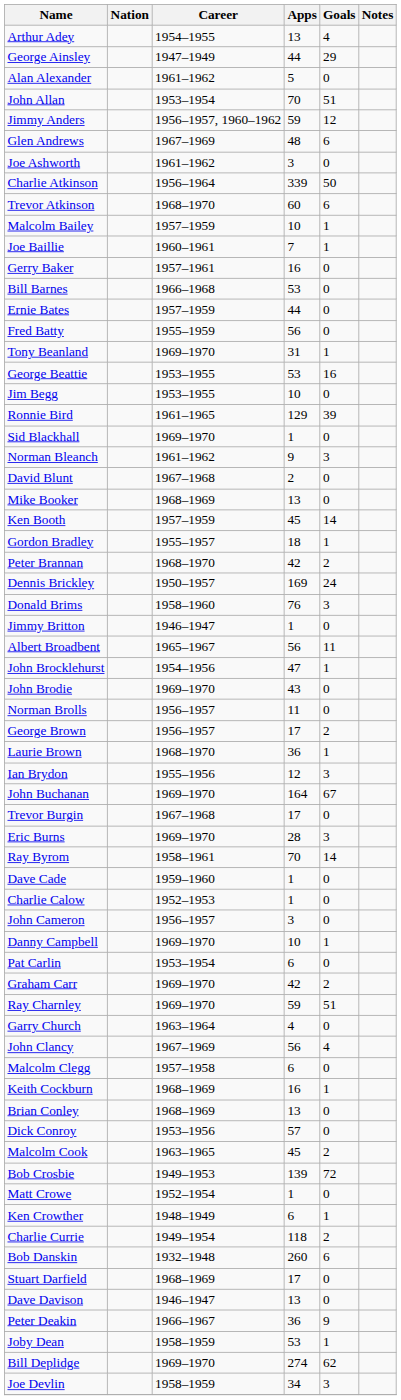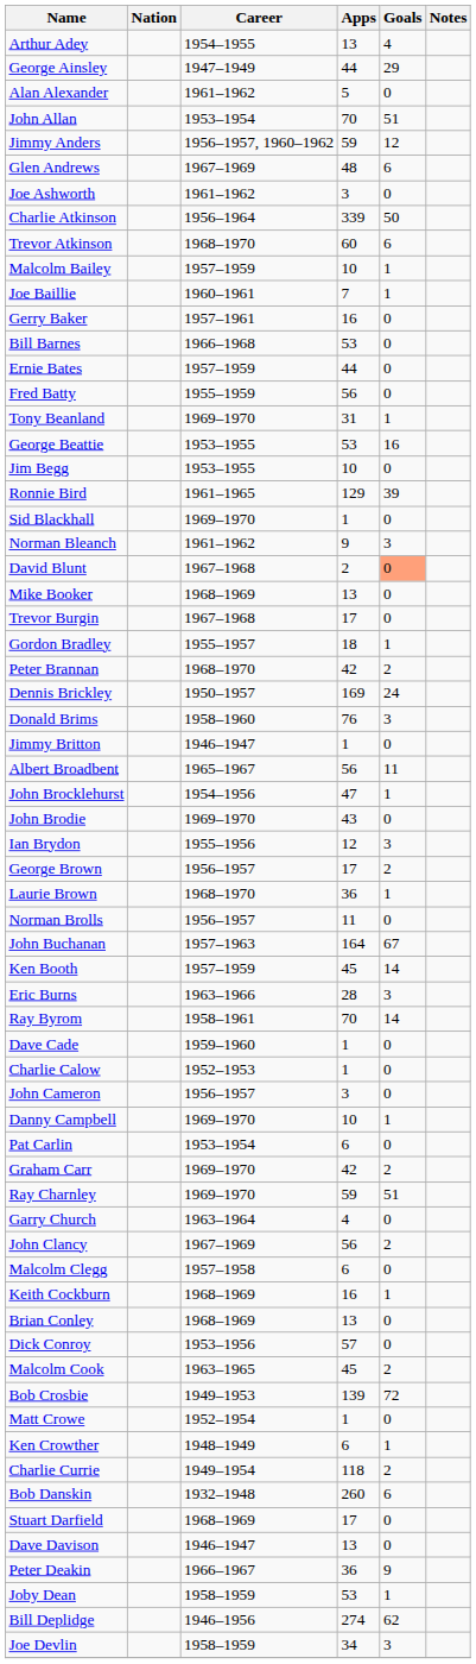David Blunt | Goals: no background -> lightsalmon background
rows swapped: Ken Booth <-> Trevor Burgin
rows swapped: Norman Brolls <-> Ian Brydon
John Buchanan | Career: 1969–1970 -> 1957–1963
Eric Burns | Career: 1969–1970 -> 1963–1966
John Clancy | Goals: 4 -> 2
Bill Deplidge | Career: 1969–1970 -> 1946–1956
